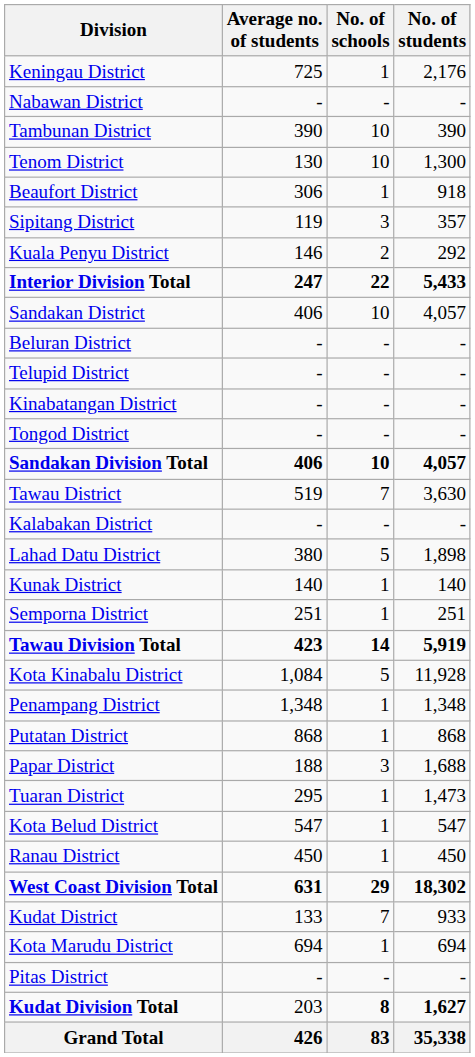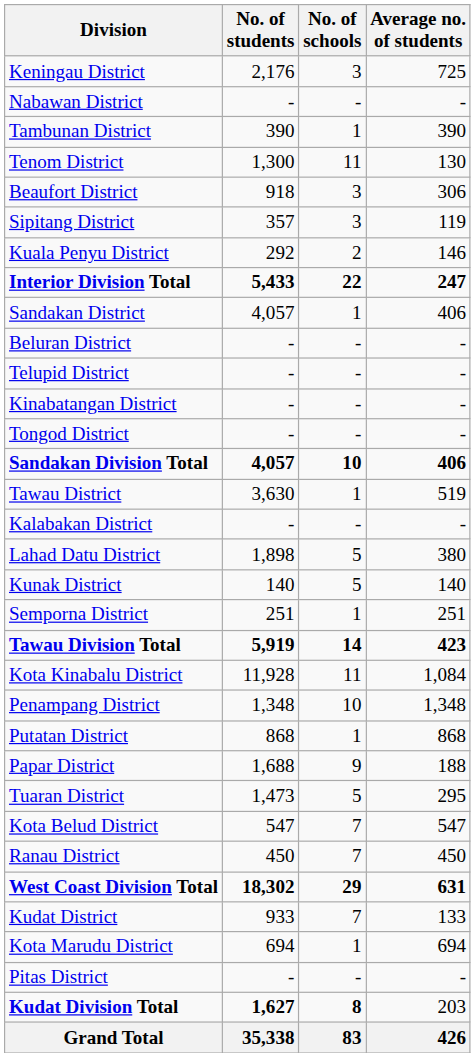columns swapped: No. of students <-> Average no. of students
Keningau District | No. of schools: 1 -> 3
Tambunan District | No. of schools: 10 -> 1
Tenom District | No. of schools: 10 -> 11
Beaufort District | No. of schools: 1 -> 3
Sandakan District | No. of schools: 10 -> 1
Tawau District | No. of schools: 7 -> 1
Kunak District | No. of schools: 1 -> 5
Kota Kinabalu District | No. of schools: 5 -> 11
Penampang District | No. of schools: 1 -> 10
Papar District | No. of schools: 3 -> 9
Tuaran District | No. of schools: 1 -> 5
Kota Belud District | No. of schools: 1 -> 7
Ranau District | No. of schools: 1 -> 7
